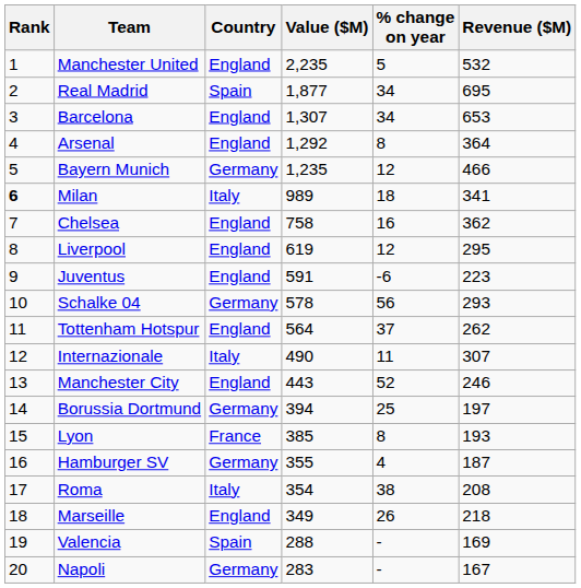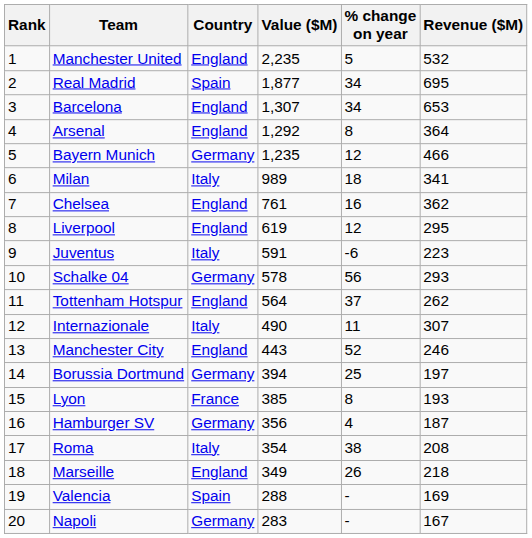Milan | Rank: bold -> normal
Chelsea | Value ($M): 758 -> 761
Juventus | Country: England -> Italy
Hamburger SV | Value ($M): 355 -> 356
